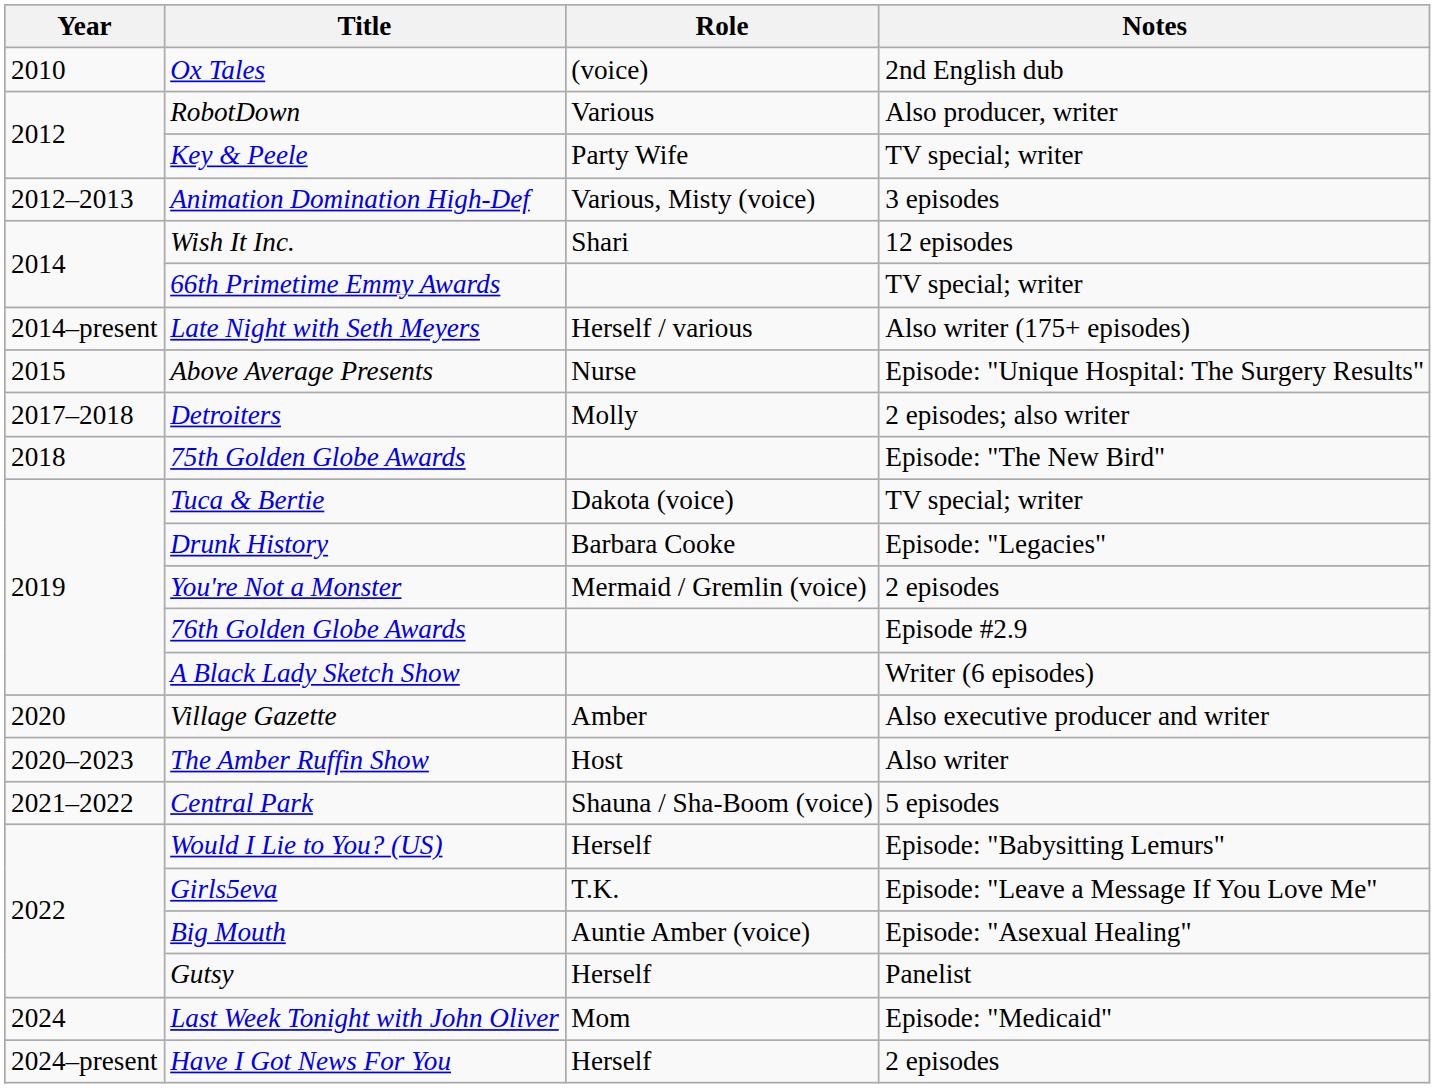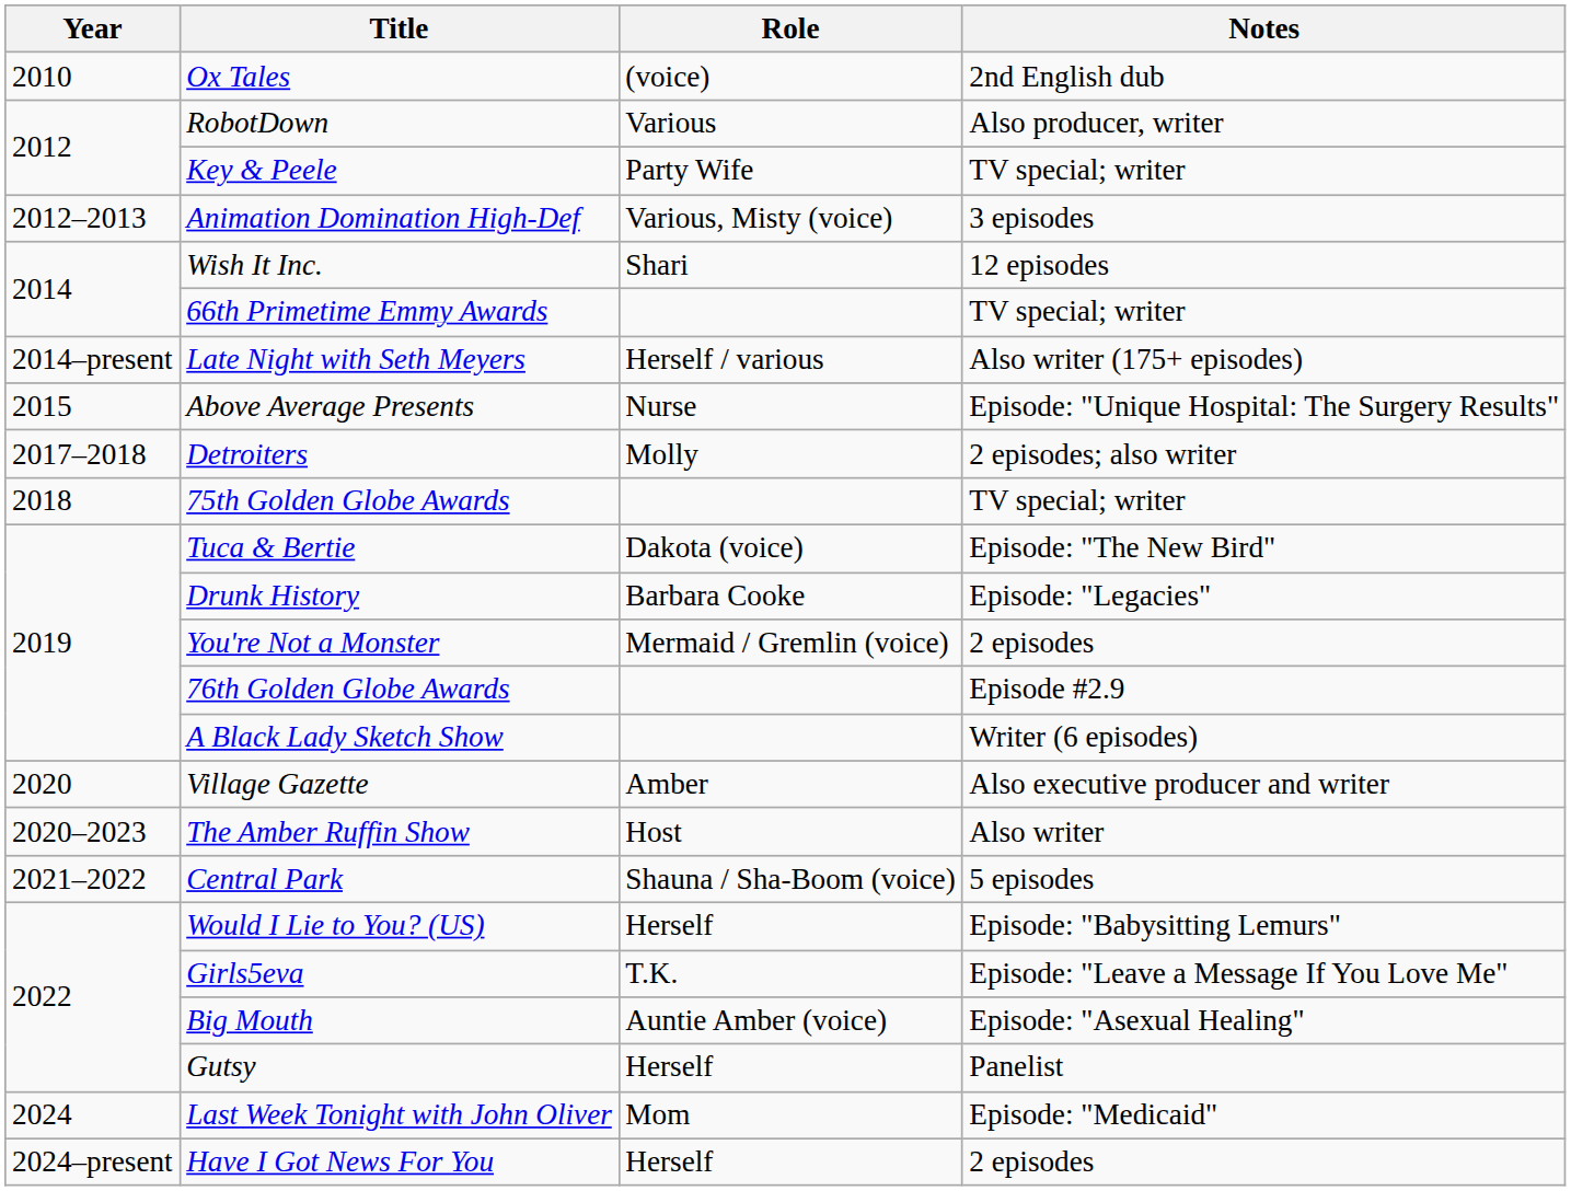75th Golden Globe Awards | Notes: Episode: "The New Bird" -> TV special; writer
Tuca & Bertie | Notes: TV special; writer -> Episode: "The New Bird"
